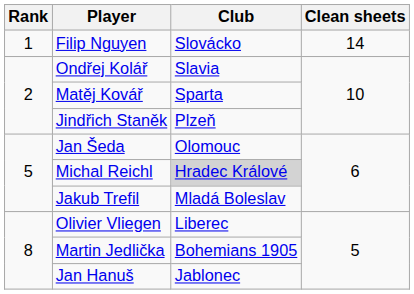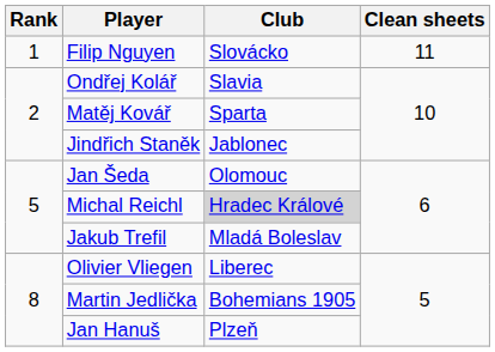Filip Nguyen | Clean sheets: 14 -> 11
Jindřich Staněk | Club: Plzeň -> Jablonec
Jan Hanuš | Club: Jablonec -> Plzeň
